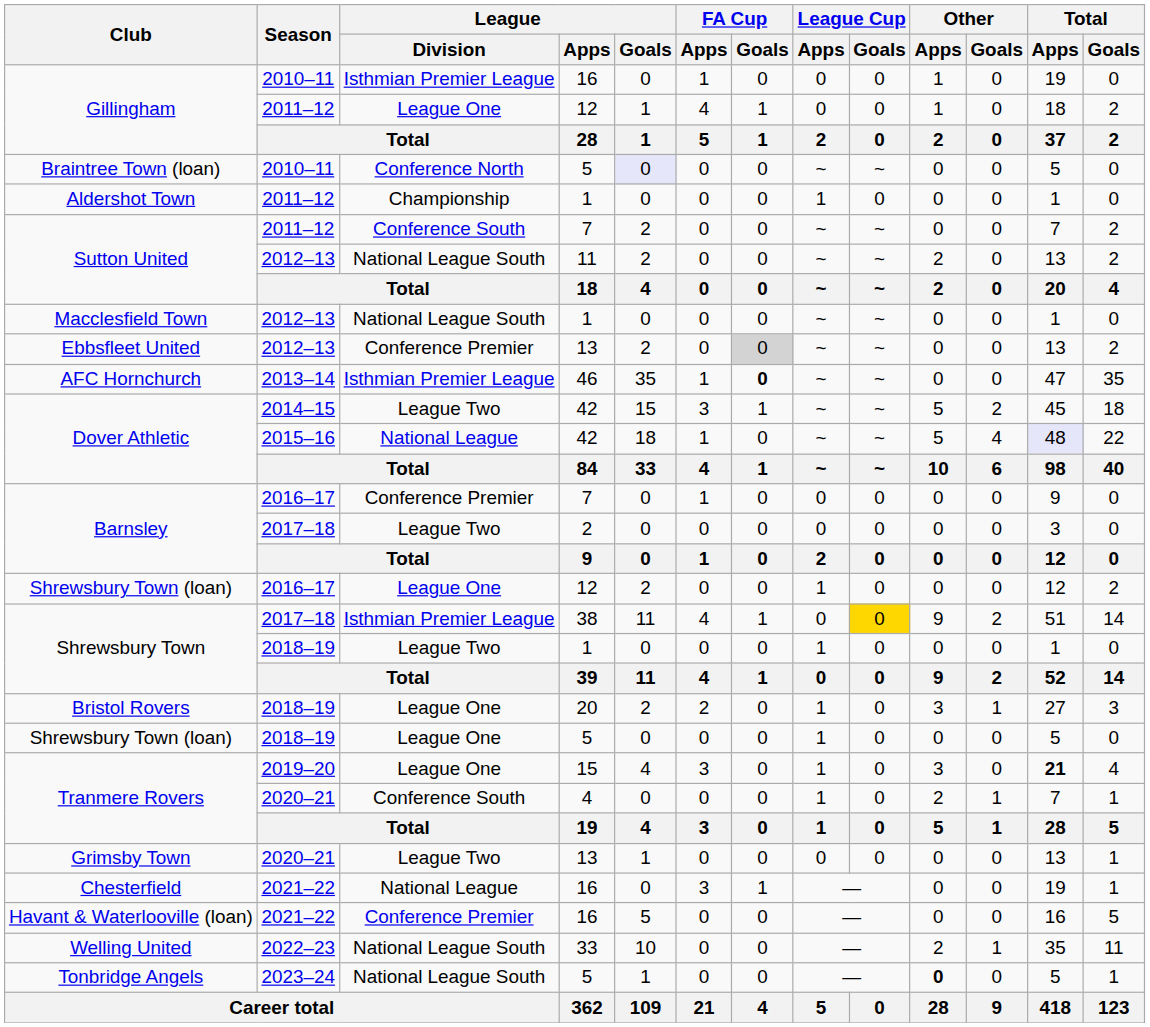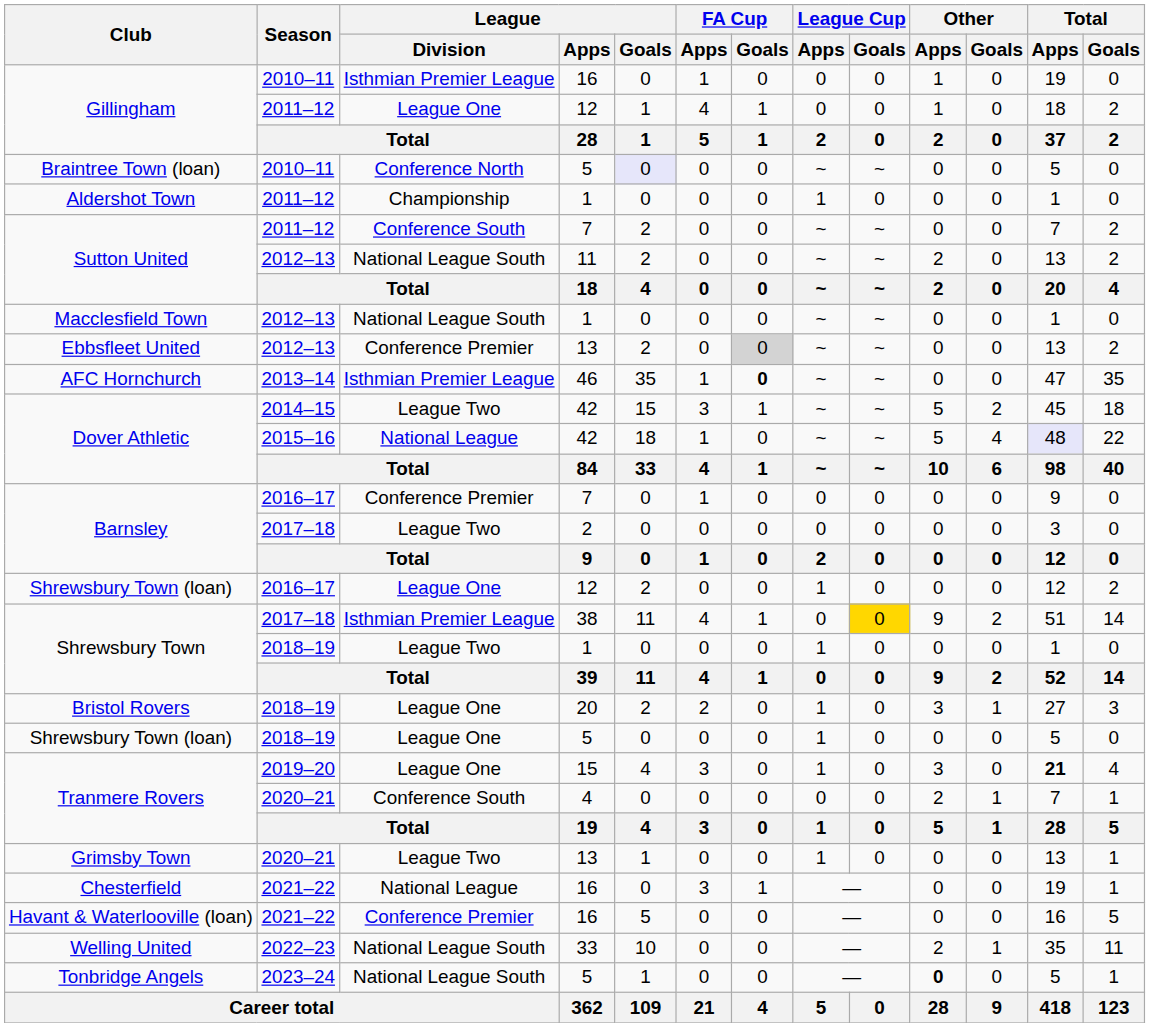Tranmere Rovers / 2020–21 | League Cup / Apps: 1 -> 0
Grimsby Town | League Cup / Apps: 0 -> 1
